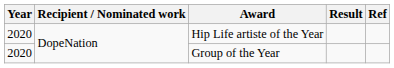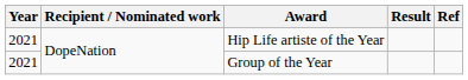Hip Life artiste of the Year | Year: 2020 -> 2021
Group of the Year | Year: 2020 -> 2021
